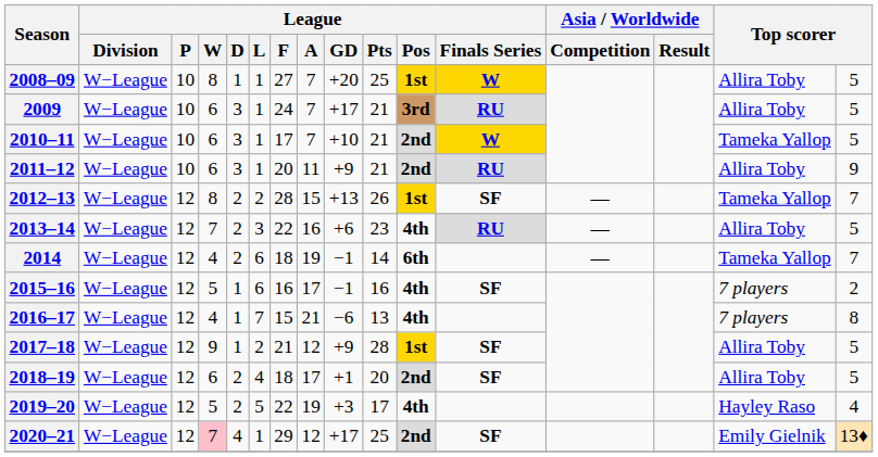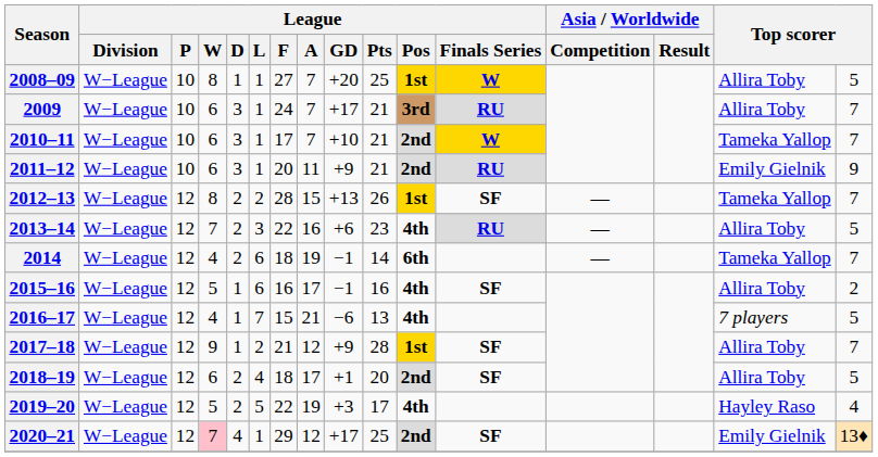2009 | column 16: 5 -> 7
2010–11 | column 16: 5 -> 7
2011–12 | column 15: Allira Toby -> Emily Gielnik
2015–16 | column 15: 7 players -> Allira Toby
2016–17 | column 16: 8 -> 5
2017–18 | column 16: 5 -> 7
